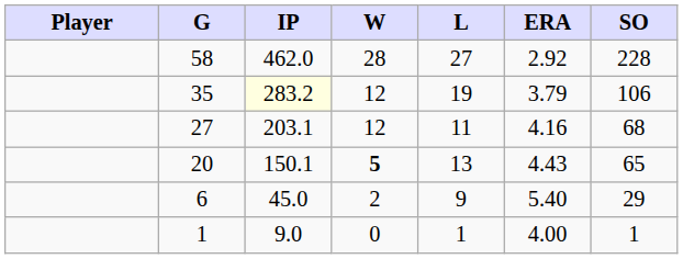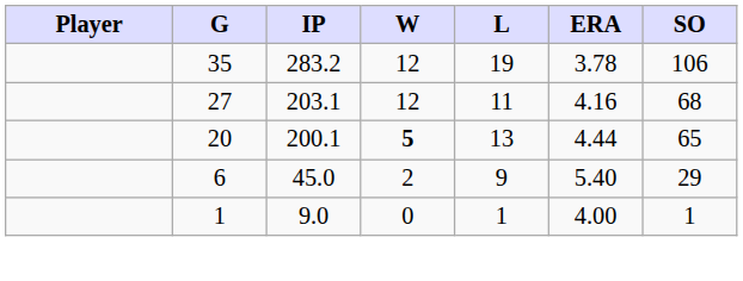- row: 58 | 462.0 | 28 | 27 | 2.92 | 228
35 | IP: lightyellow background -> no background
35 | ERA: 3.79 -> 3.78
20 | IP: 150.1 -> 200.1
20 | ERA: 4.43 -> 4.44
